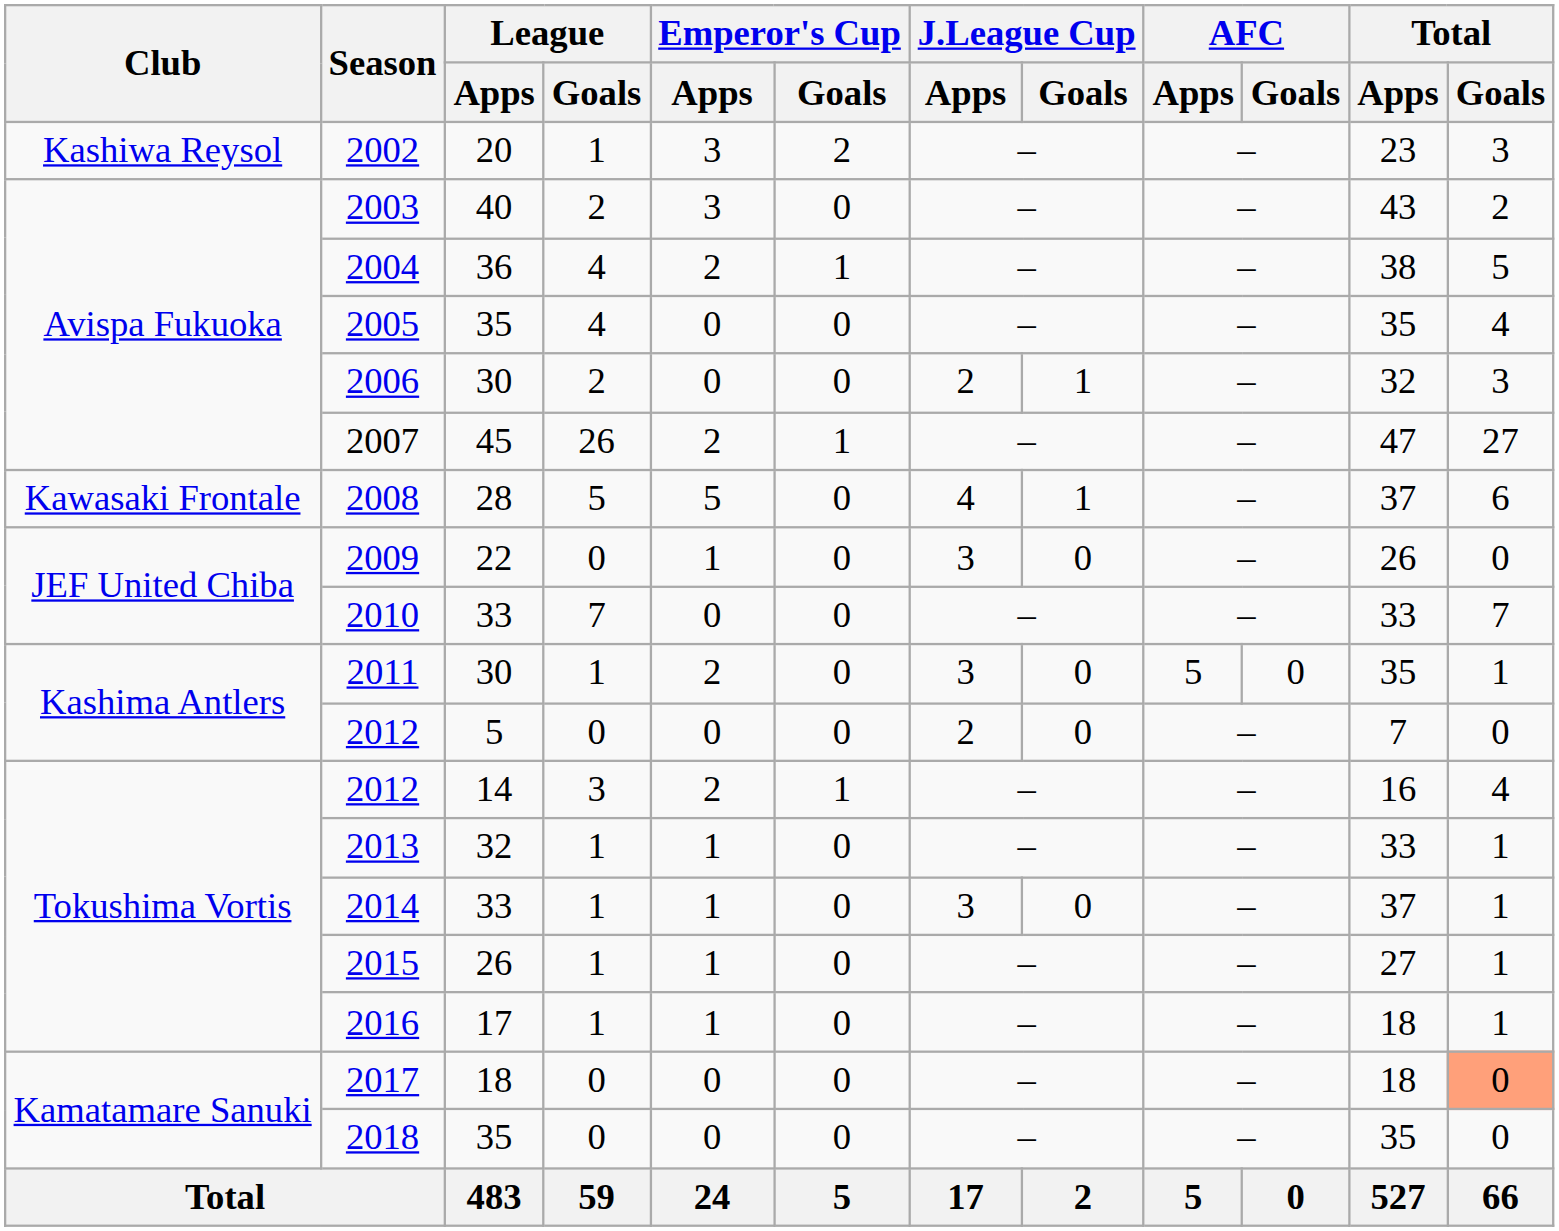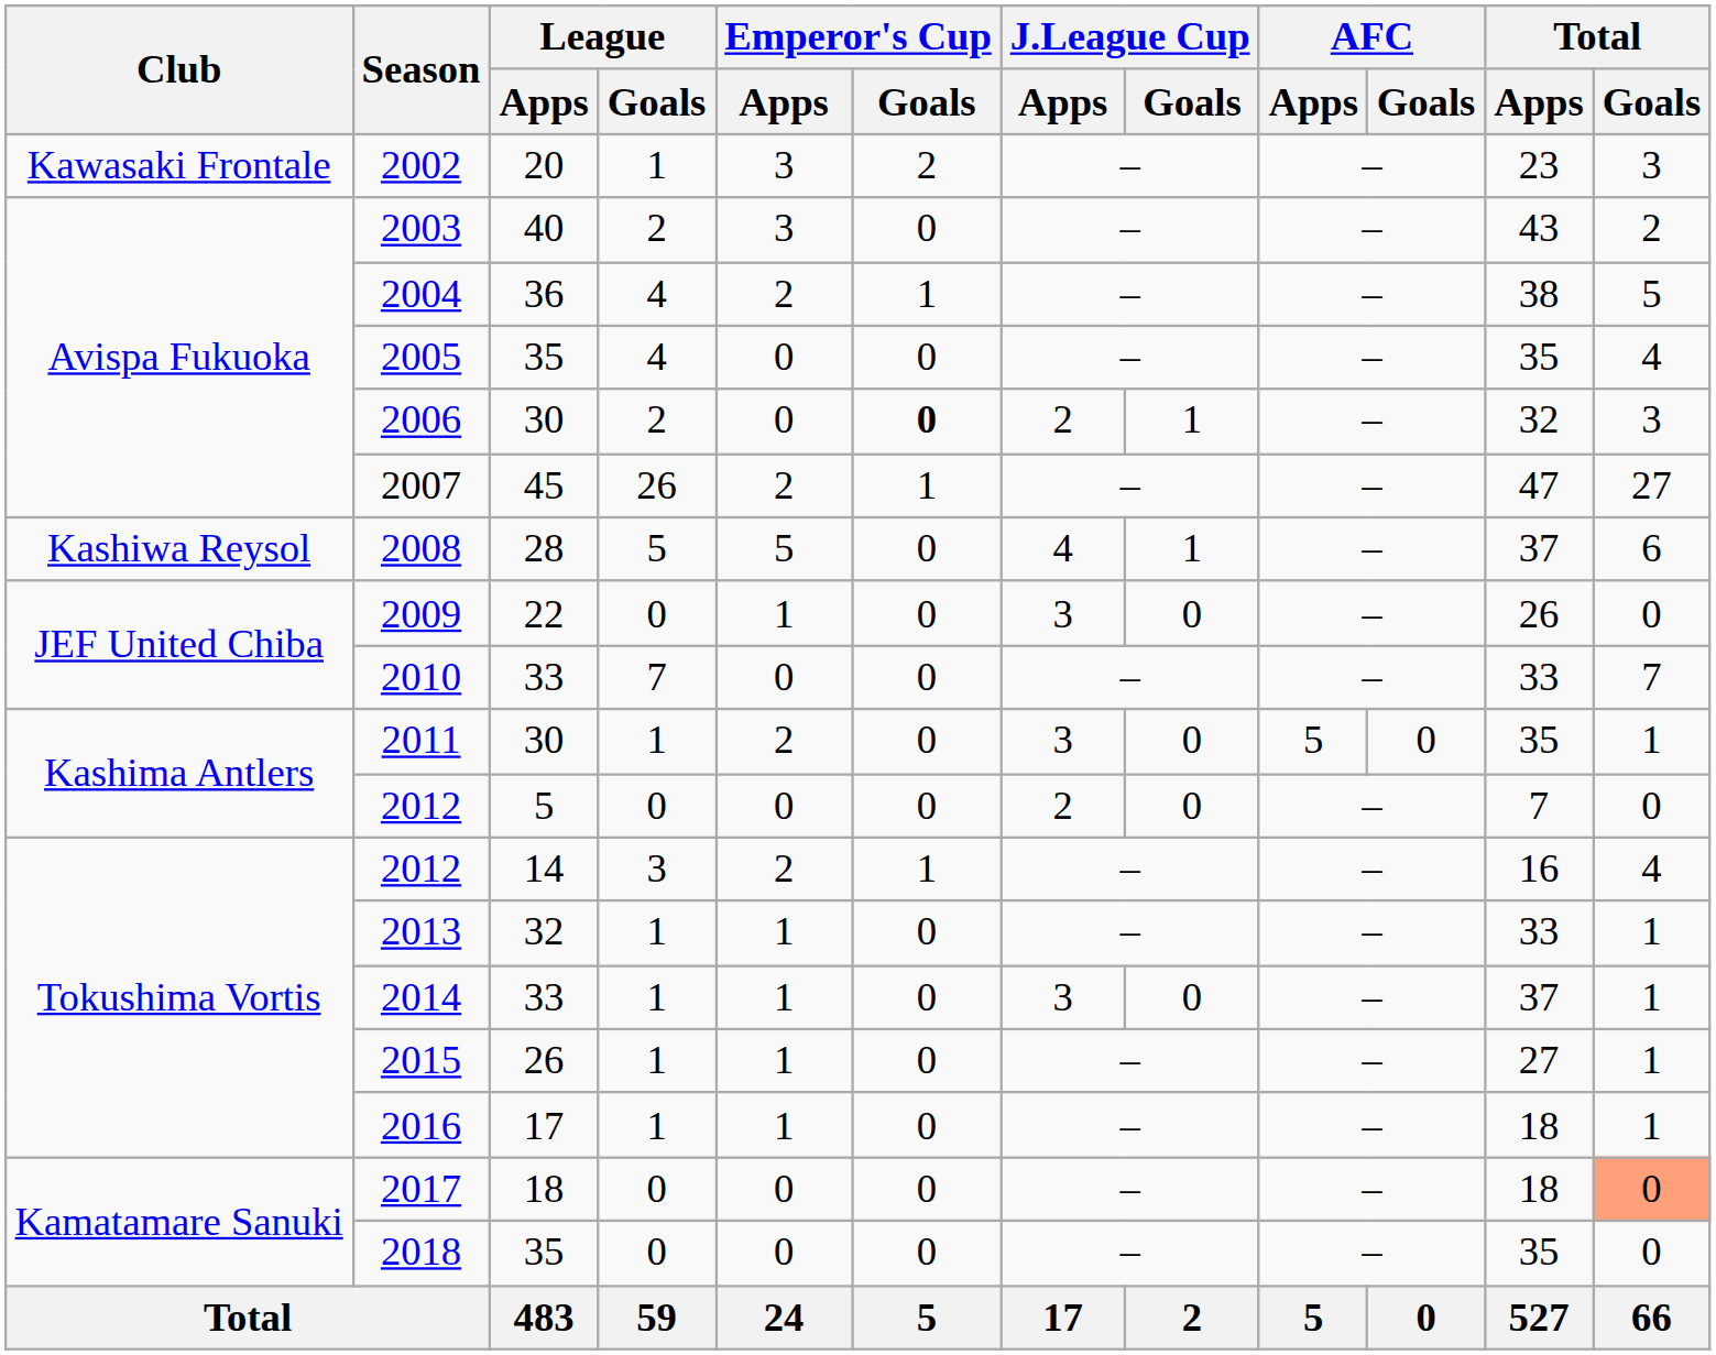2002 | Club: Kashiwa Reysol -> Kawasaki Frontale
2006 | Emperor's Cup / Goals: normal -> bold
2008 | Club: Kawasaki Frontale -> Kashiwa Reysol
